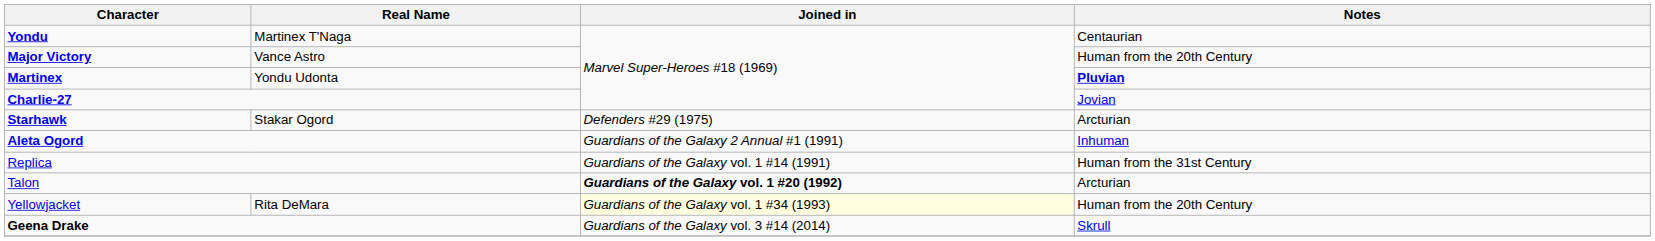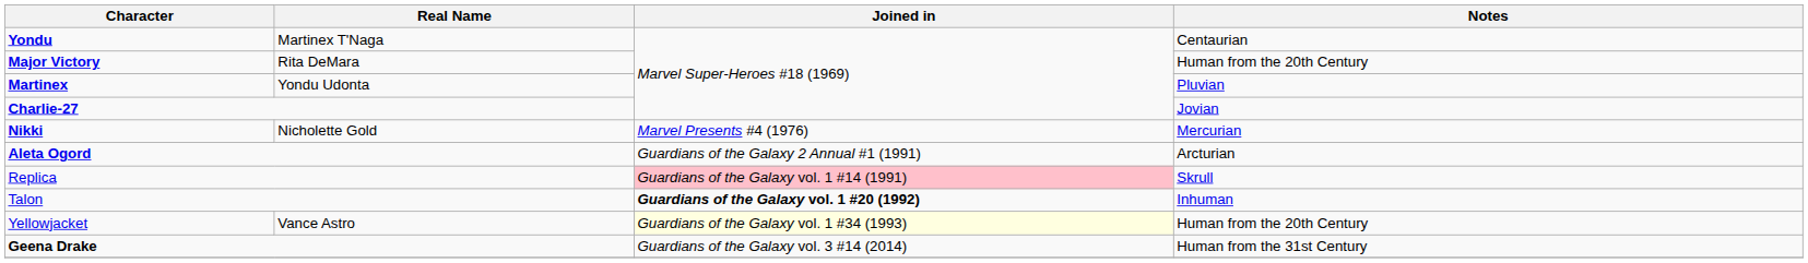Major Victory | Real Name: Vance Astro -> Rita DeMara
Martinex | Notes: bold -> normal
- row: Starhawk | Stakar Ogord | Defenders #29 (1975) | Arcturian
+ row: Nikki | Nicholette Gold | Marvel Presents #4 (1976) | Mercurian
Aleta Ogord | Notes: Inhuman -> Arcturian
Replica | Joined in: no background -> pink background
Replica | Notes: Human from the 31st Century -> Skrull
Talon | Notes: Arcturian -> Inhuman
Yellowjacket | Real Name: Rita DeMara -> Vance Astro
Geena Drake | Notes: Skrull -> Human from the 31st Century
